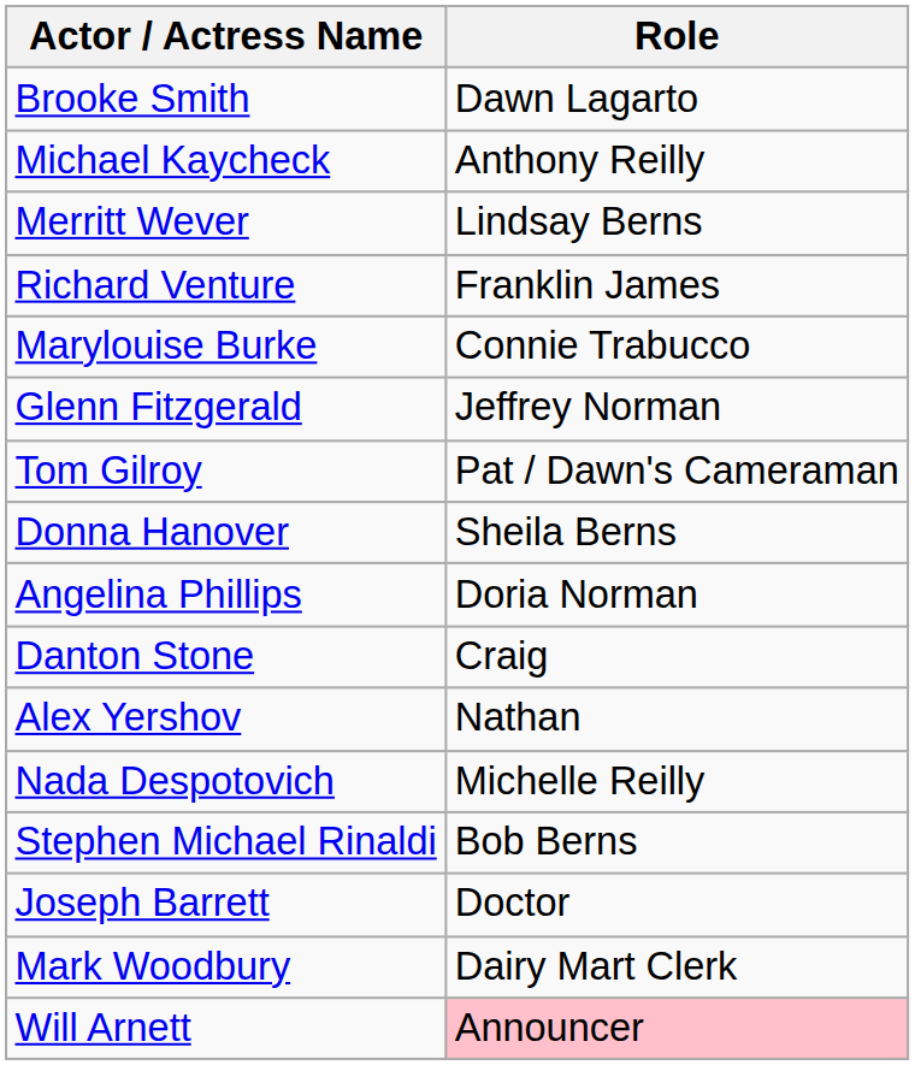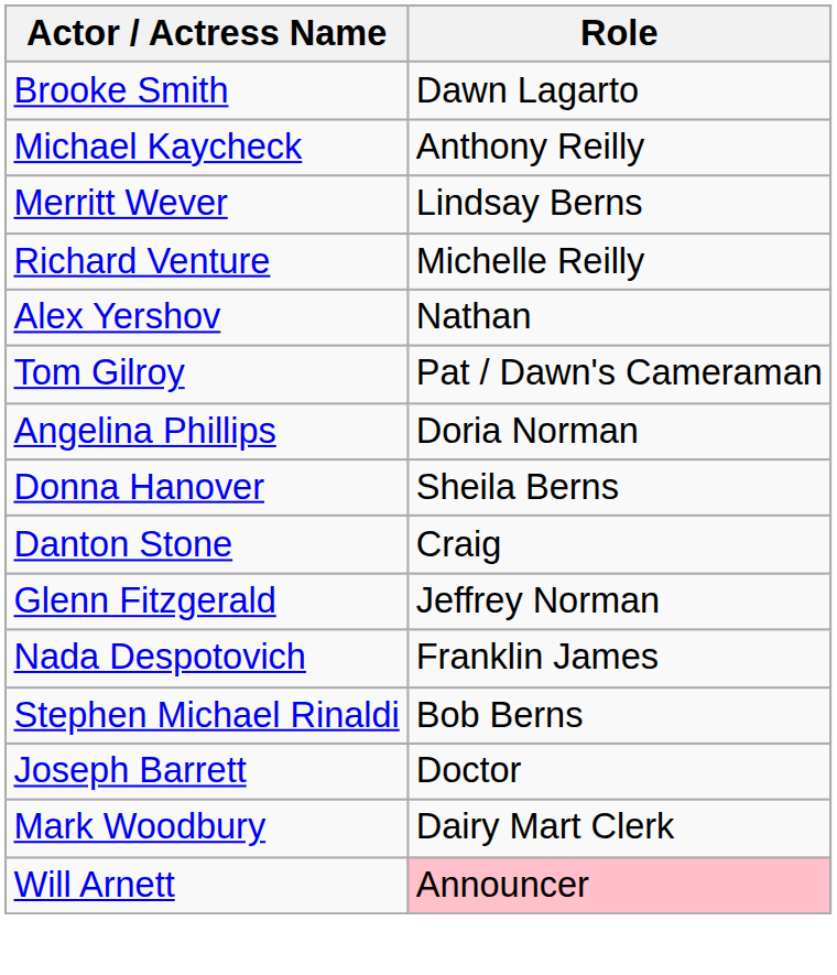Richard Venture | Role: Franklin James -> Michelle Reilly
- row: Marylouise Burke | Connie Trabucco
rows swapped: Glenn Fitzgerald <-> Alex Yershov
rows swapped: Angelina Phillips <-> Donna Hanover
Nada Despotovich | Role: Michelle Reilly -> Franklin James
